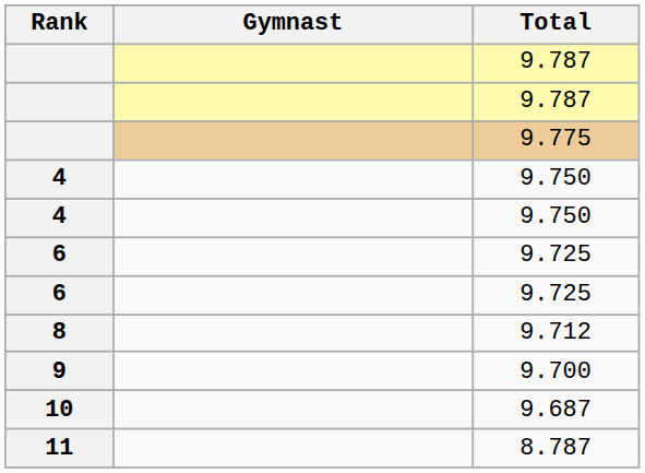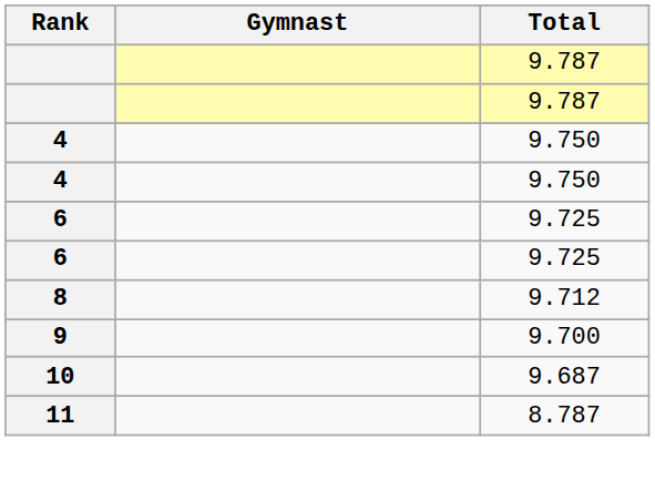- row: 9.775
